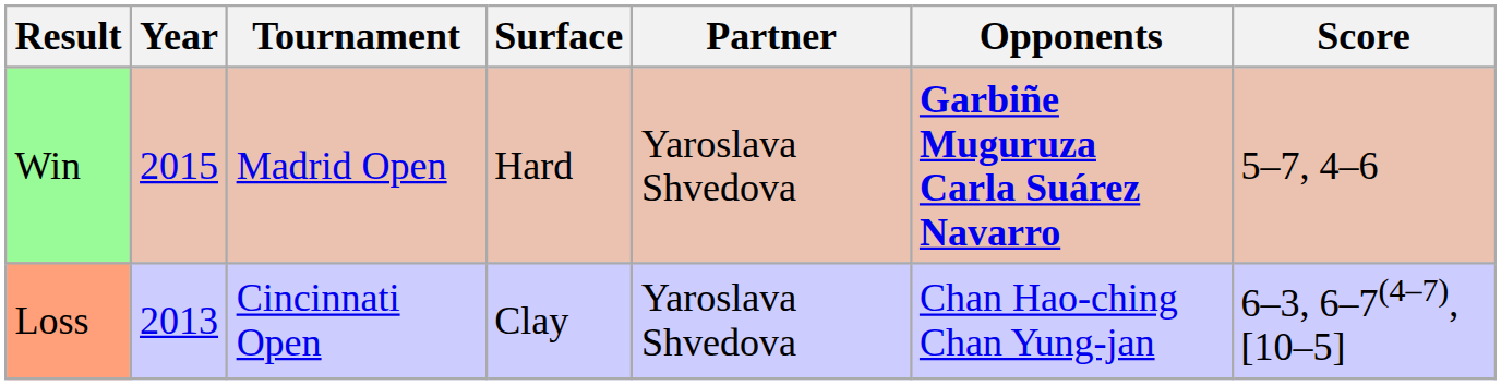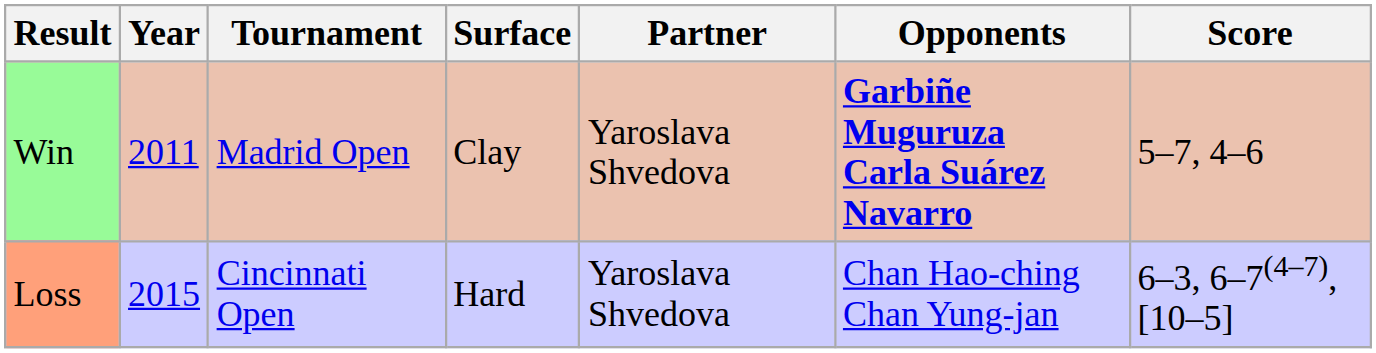Win | Year: 2015 -> 2011
Win | Surface: Hard -> Clay
Loss | Year: 2013 -> 2015
Loss | Surface: Clay -> Hard
